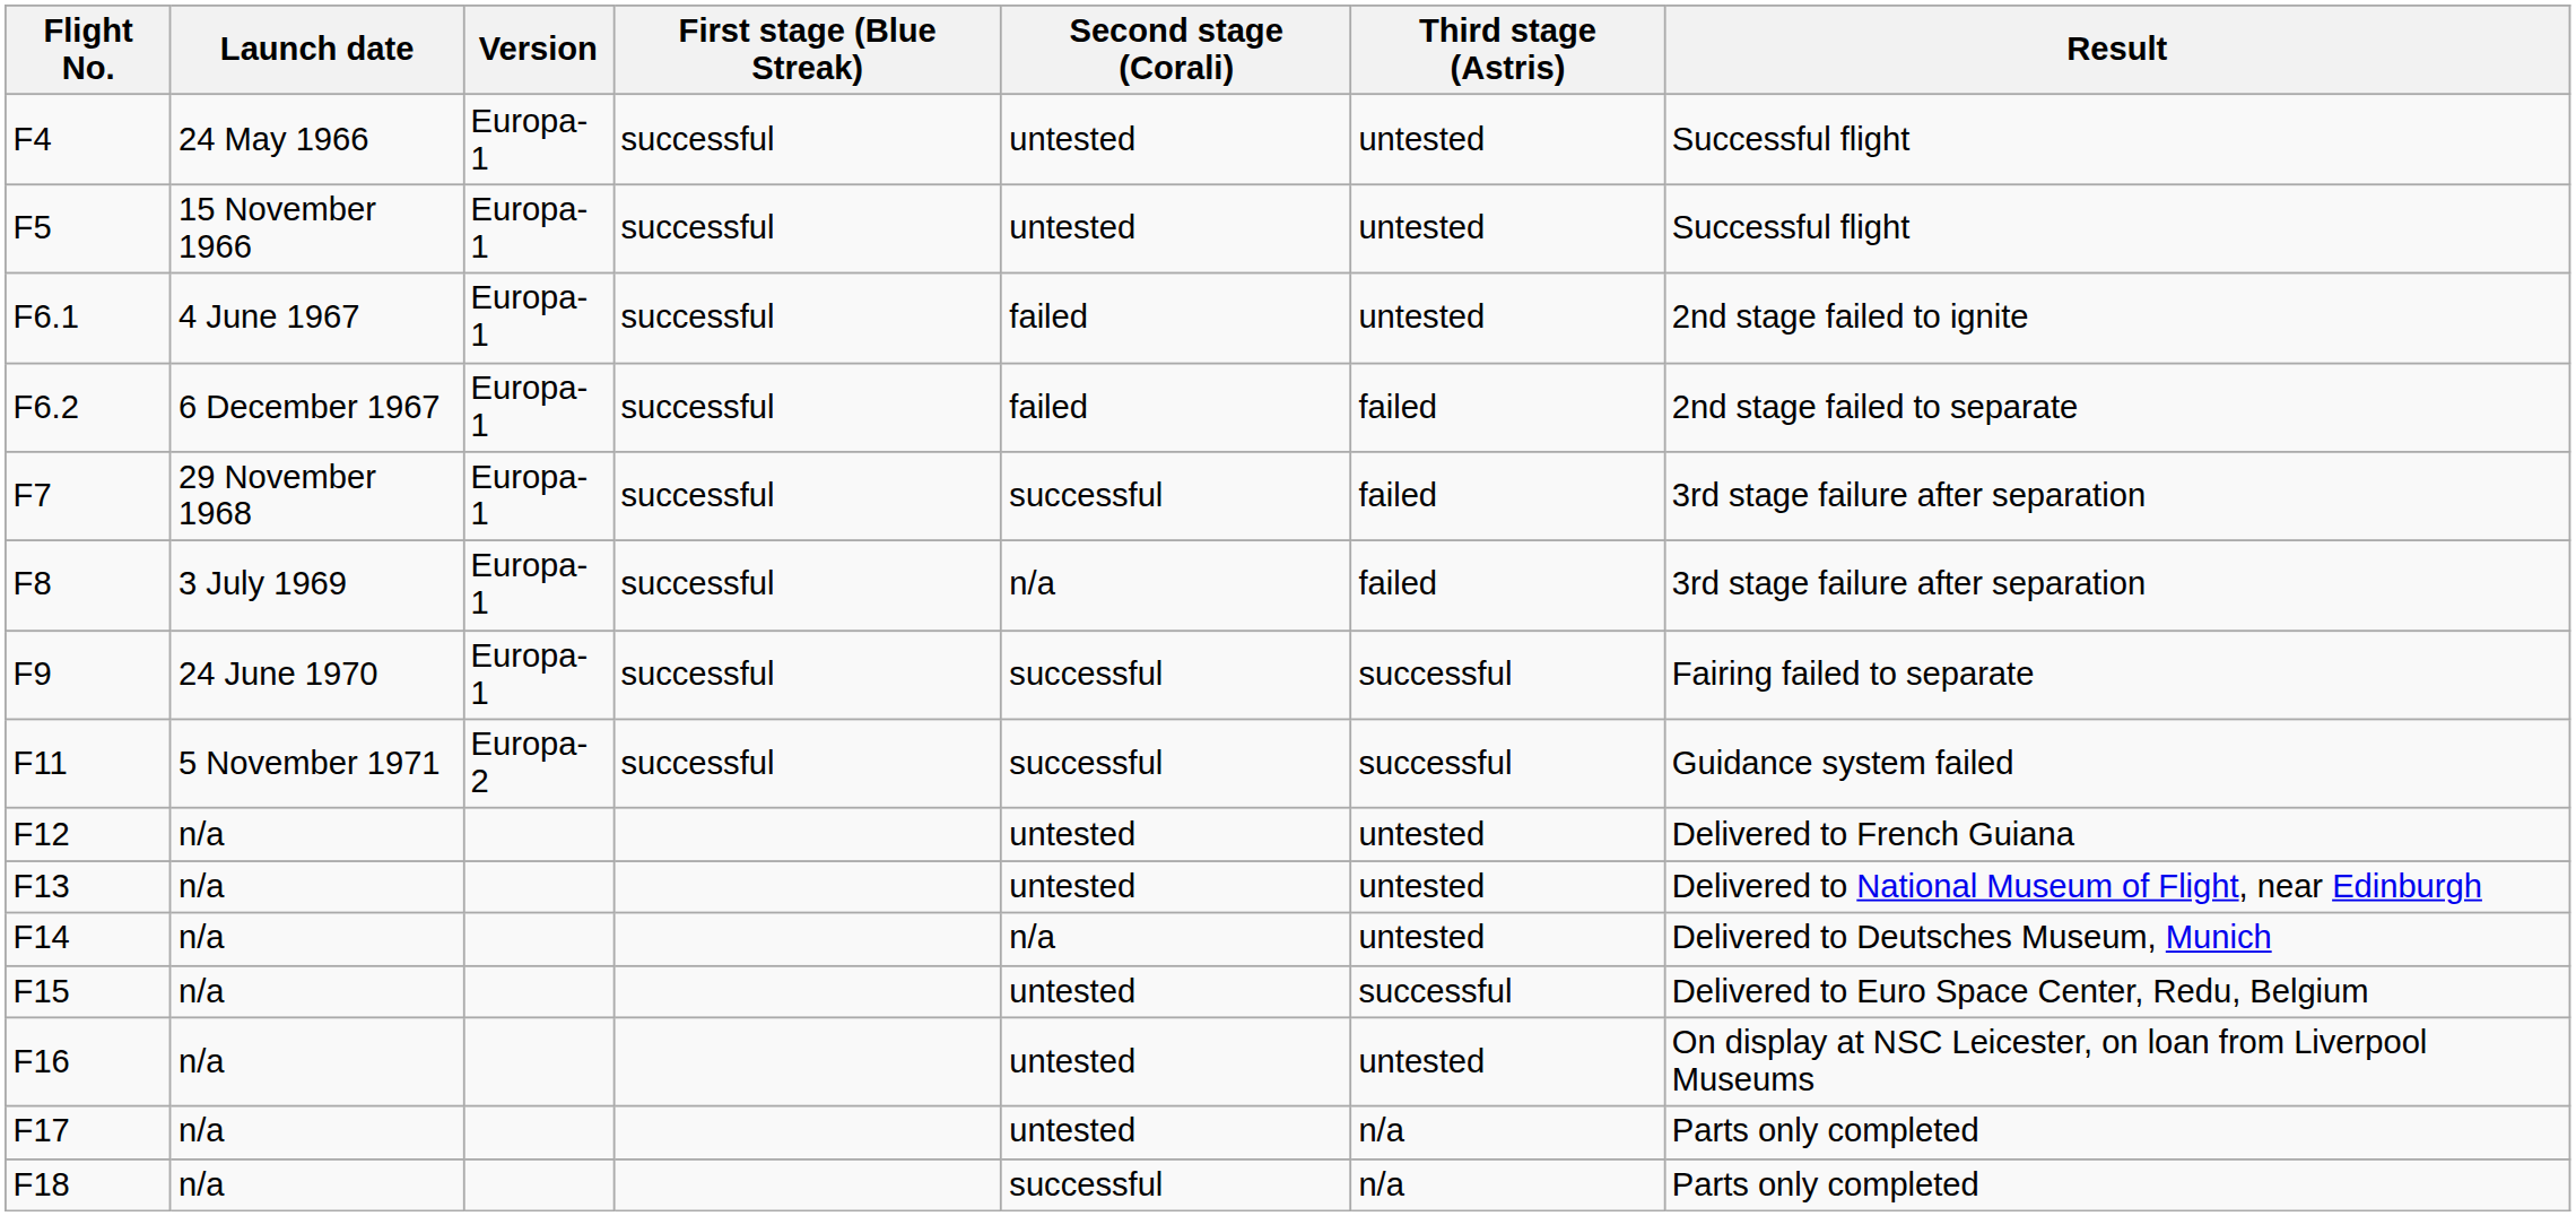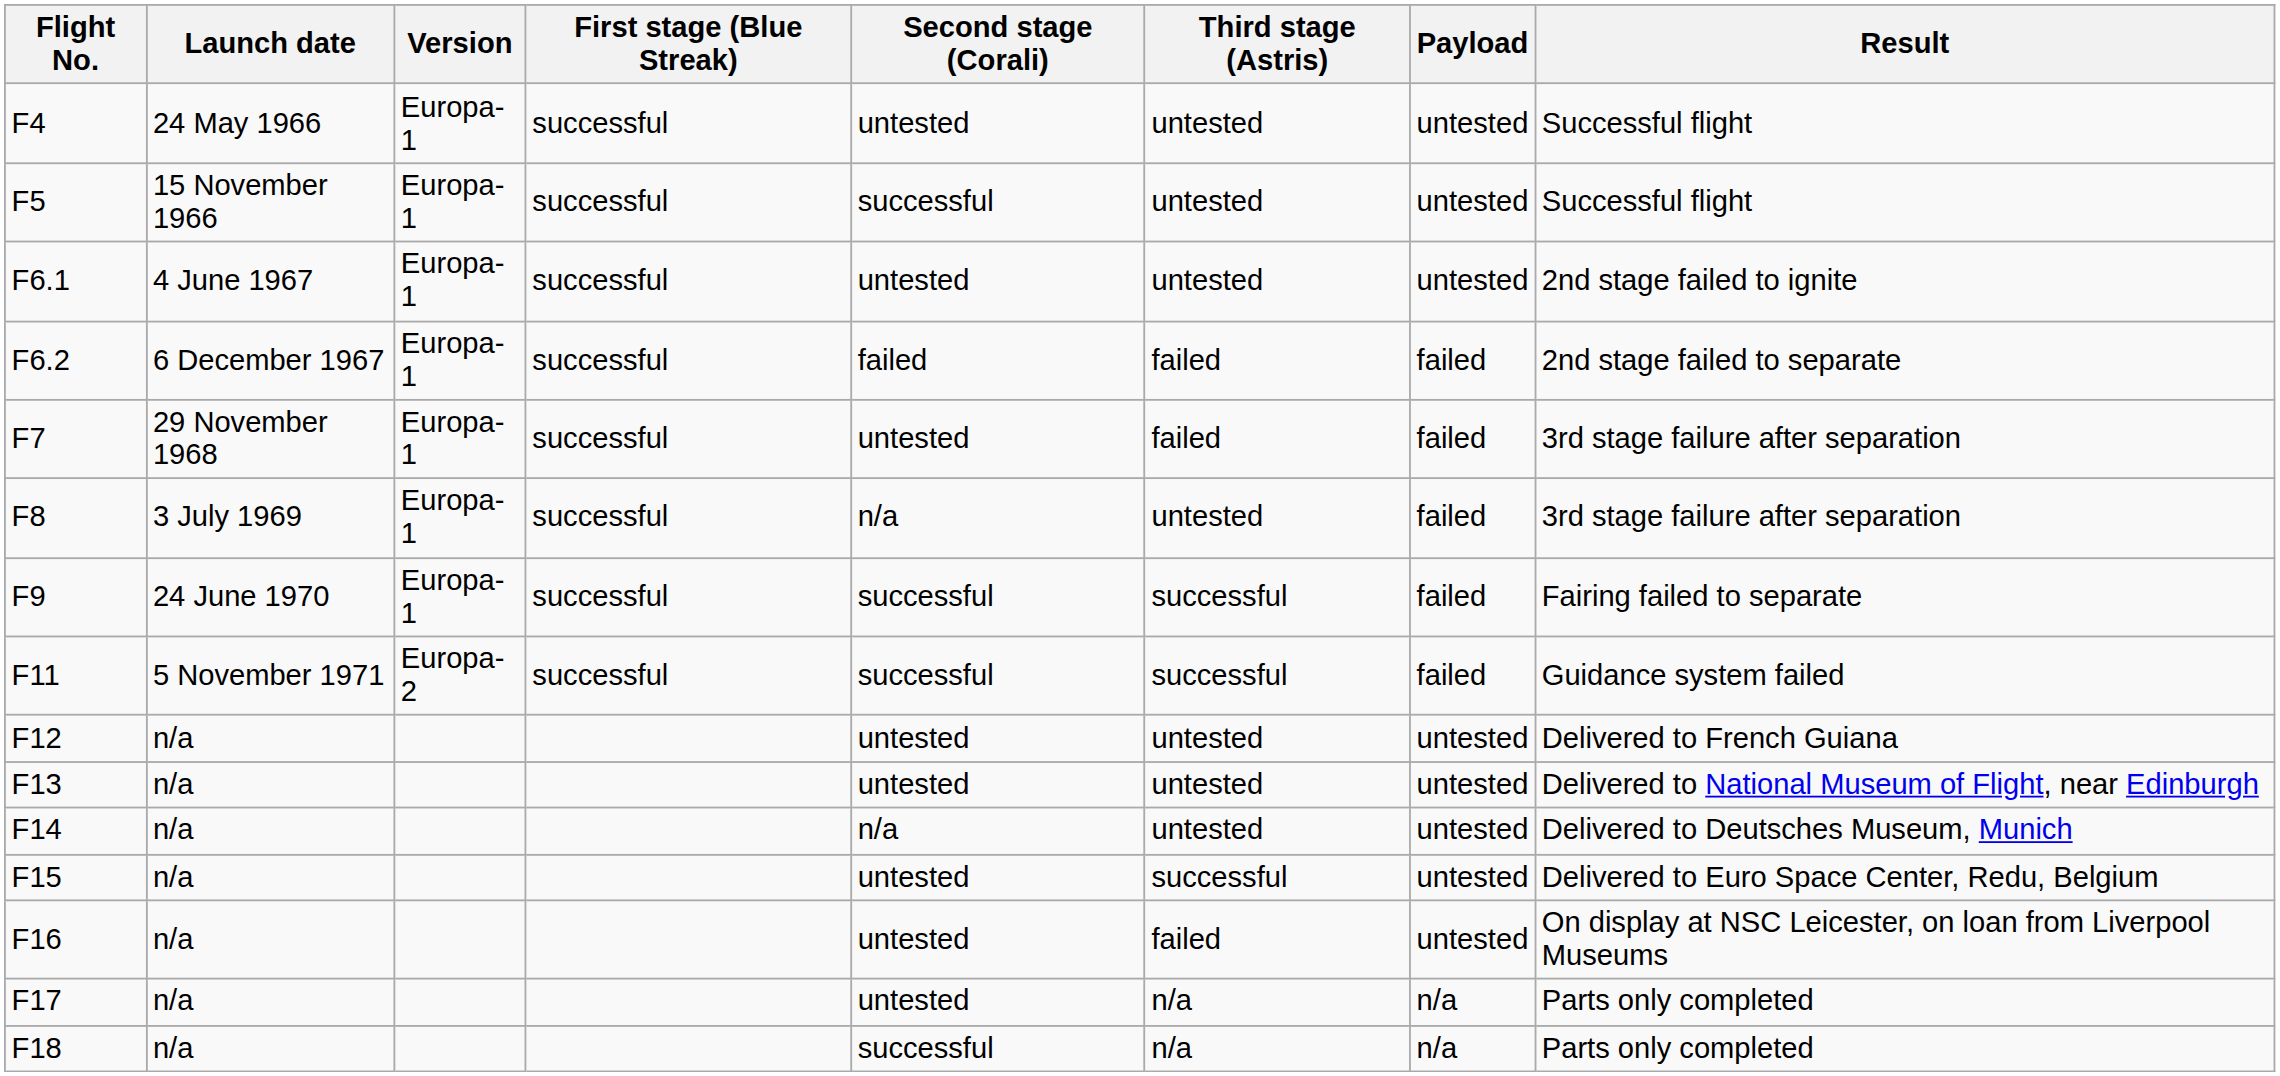+ column: Payload | untested | untested | untested | failed | failed | failed | failed | failed | untested | untested | untested | untested | untested | n/a | n/a
F5 | Second stage (Corali): untested -> successful
F6.1 | Second stage (Corali): failed -> untested
F7 | Second stage (Corali): successful -> untested
F8 | Third stage (Astris): failed -> untested
F16 | Third stage (Astris): untested -> failed
